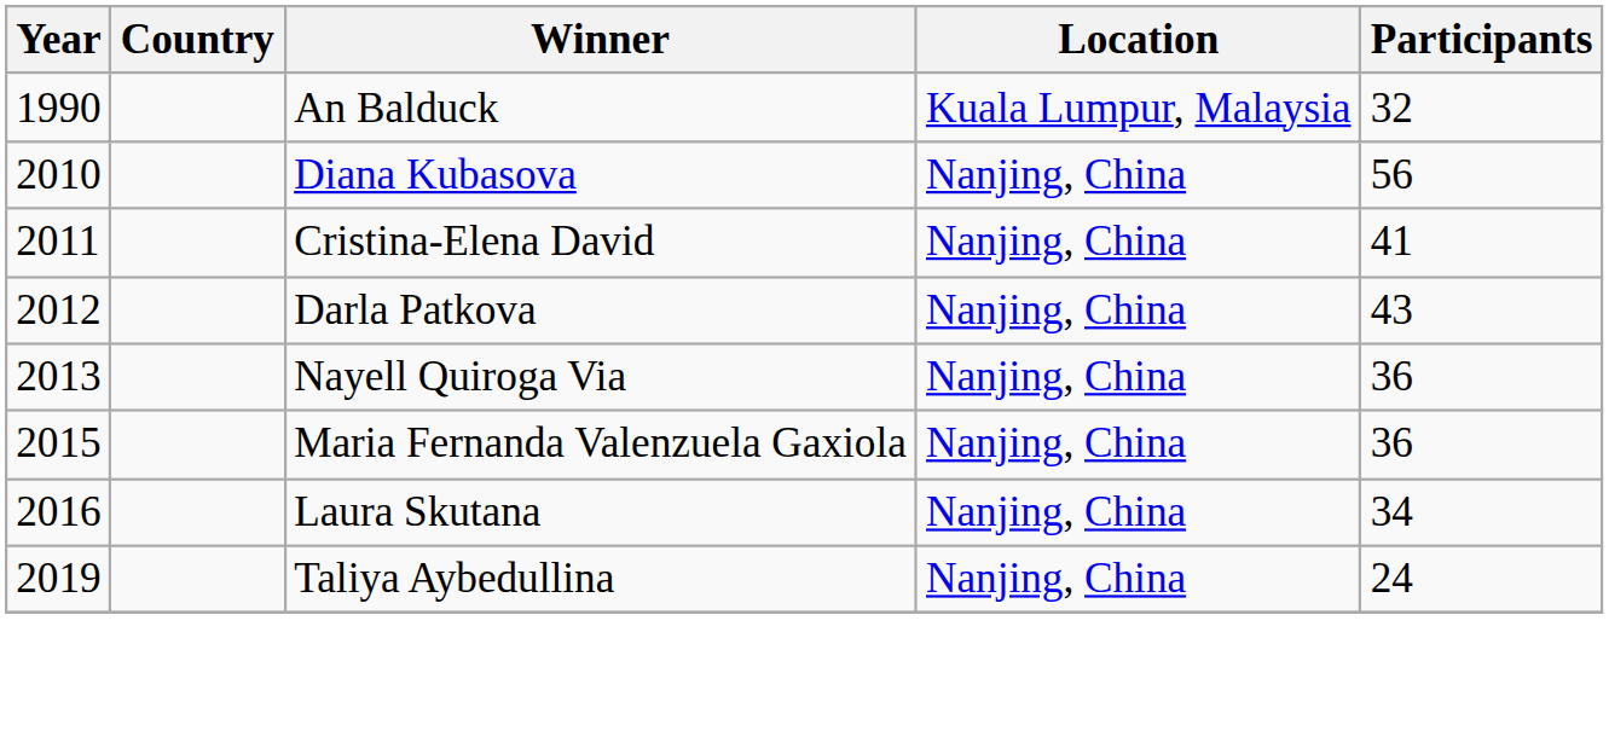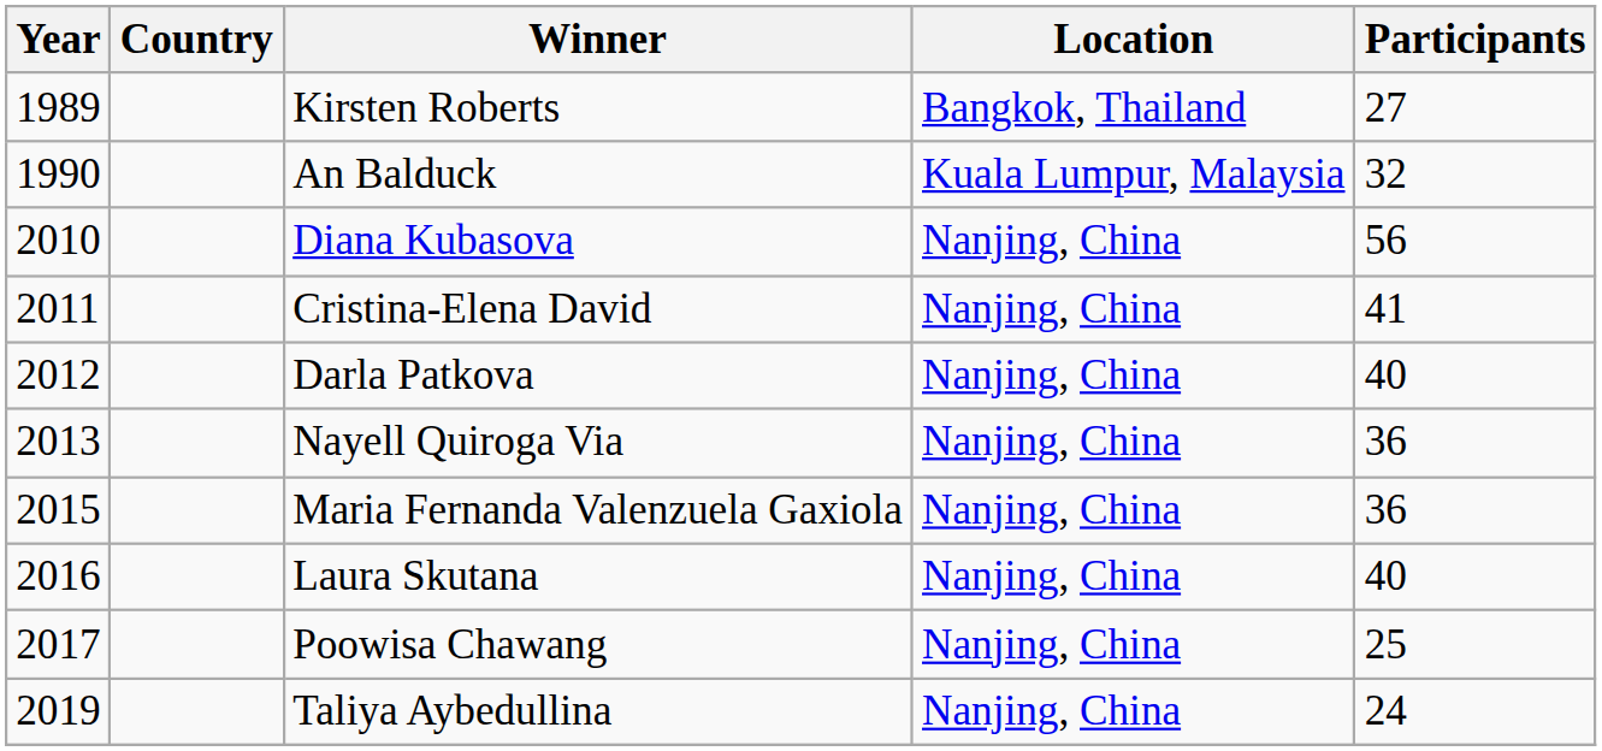+ row: 1989 | Kirsten Roberts | Bangkok, Thailand | 27
Darla Patkova | Participants: 43 -> 40
Laura Skutana | Participants: 34 -> 40
+ row: 2017 | Poowisa Chawang | Nanjing, China | 25
